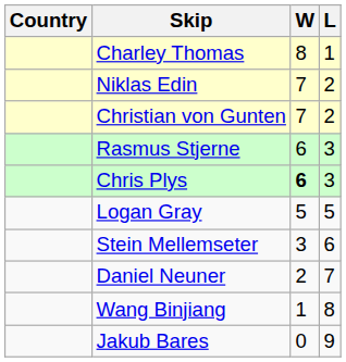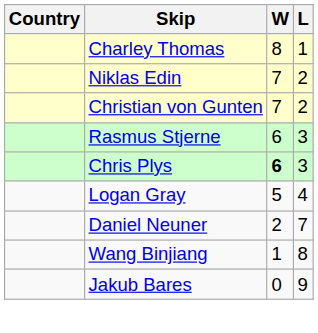Logan Gray | L: 5 -> 4
- row: Stein Mellemseter | 3 | 6
